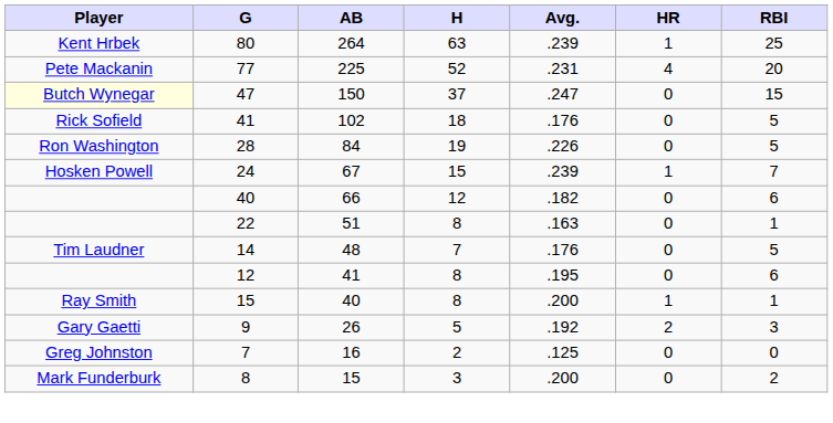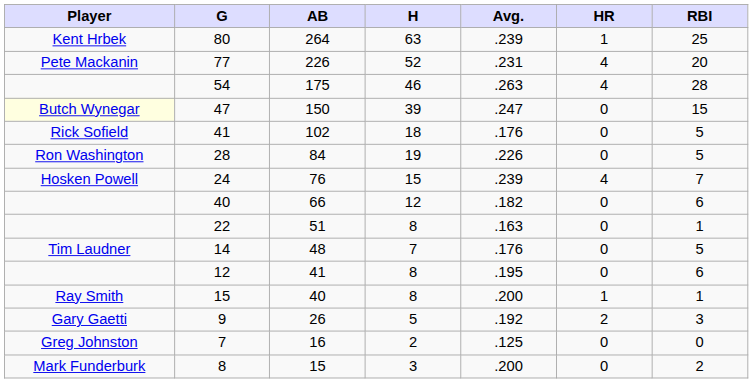77 | AB: 225 -> 226
+ row: 54 | 175 | 46 | .263 | 4 | 28
47 | H: 37 -> 39
24 | AB: 67 -> 76
24 | HR: 1 -> 4
